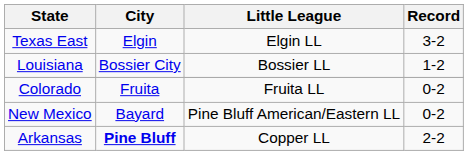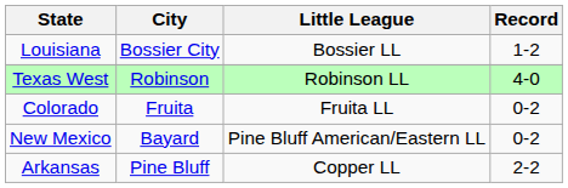- row: Texas East | Elgin | Elgin LL | 3-2
+ row: Texas West | Robinson | Robinson LL | 4-0
Arkansas | City: bold -> normal
